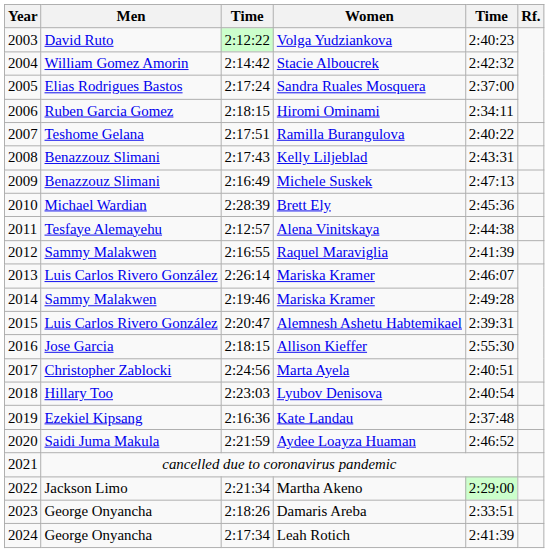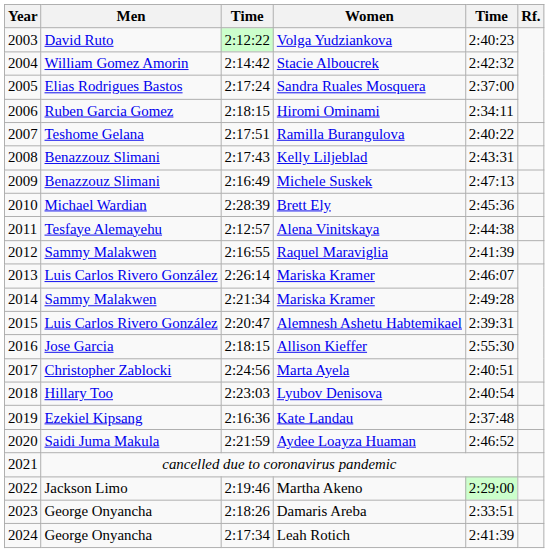2014 / Mariska Kramer | column 3: 2:19:46 -> 2:21:34
Martha Akeno | column 3: 2:21:34 -> 2:19:46
